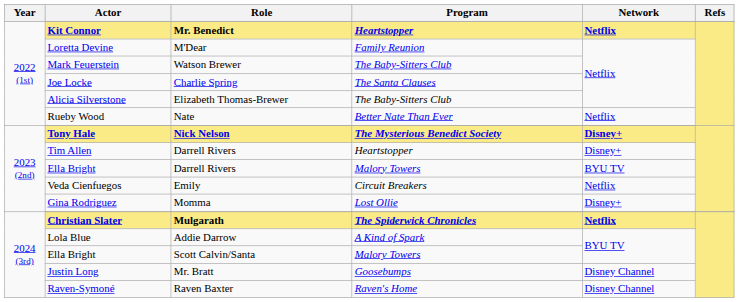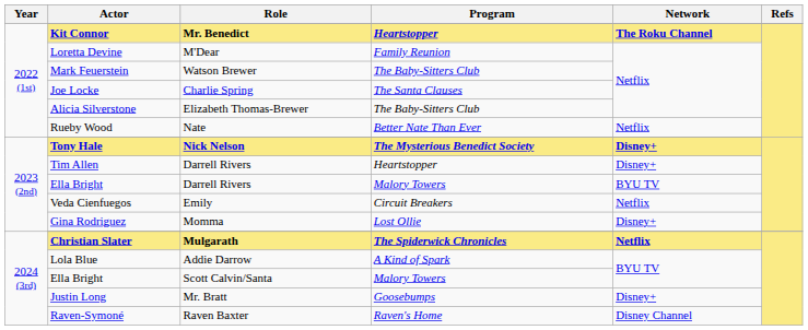Kit Connor | Network: Netflix -> The Roku Channel
Justin Long | Network: Disney Channel -> Disney+
